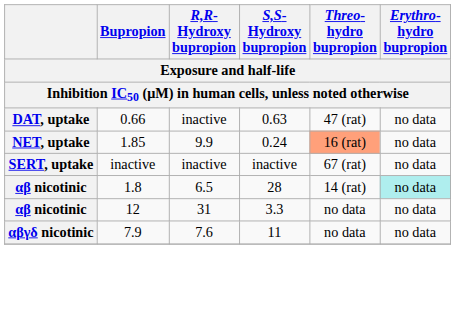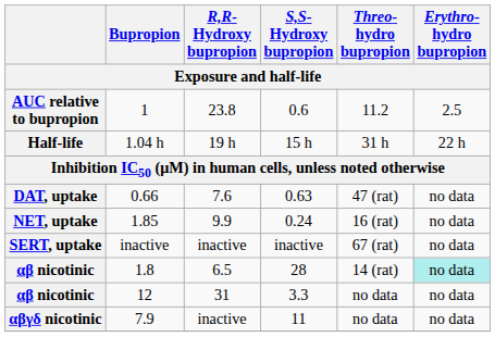+ row: AUC relative to bupropion | 1 | 23.8 | 0.6 | 11.2 | 2.5
+ row: Half-life | 1.04 h | 19 h | 15 h | 31 h | 22 h
0.66 | R,R- Hydroxy bupropion: inactive -> 7.6
1.85 | Threo- hydro bupropion: lightsalmon background -> no background
7.9 | R,R- Hydroxy bupropion: 7.6 -> inactive
